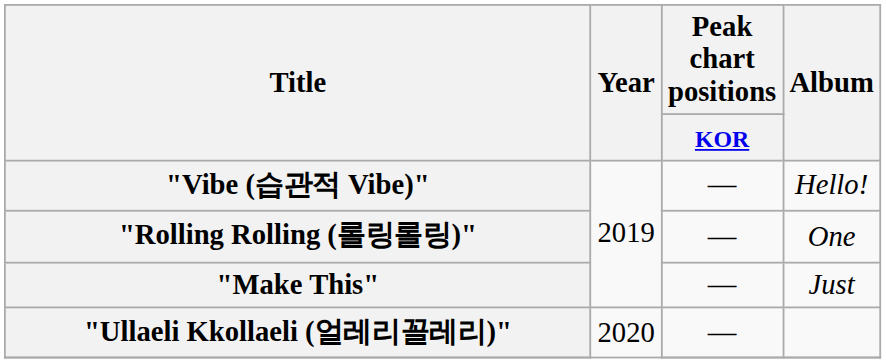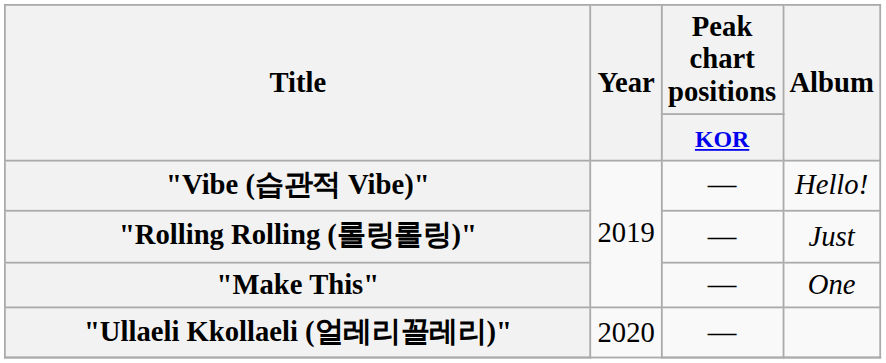"Rolling Rolling (롤링롤링)" | Album: One -> Just
"Make This" | Album: Just -> One
